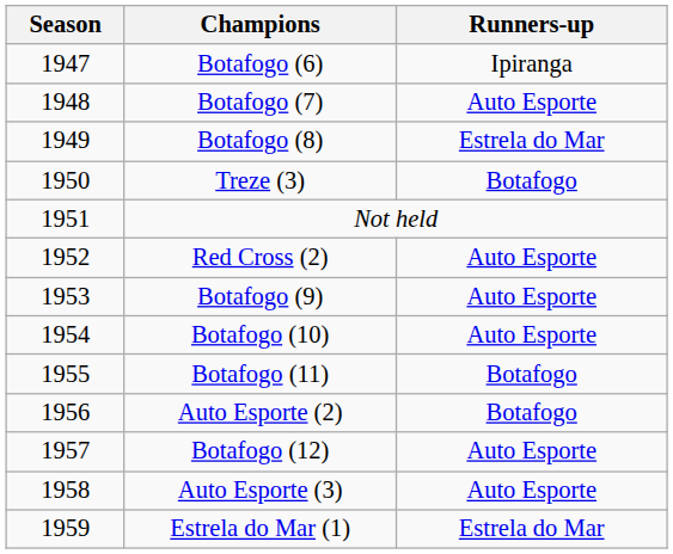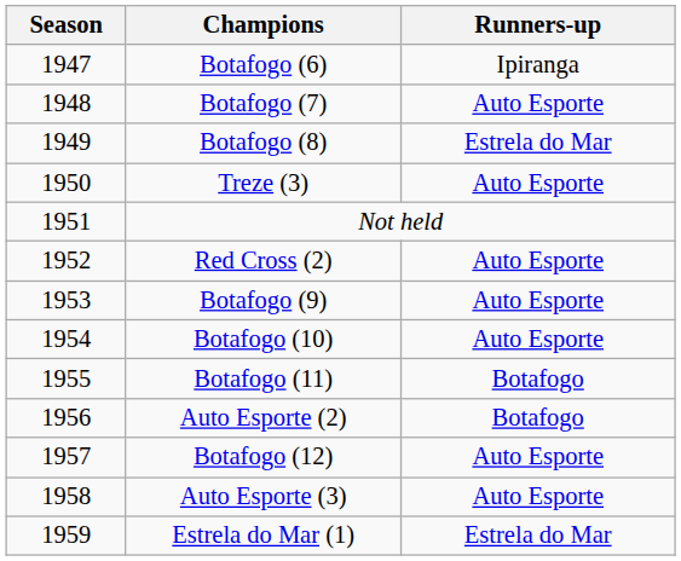Treze (3) | Runners-up: Botafogo -> Auto Esporte
